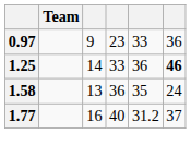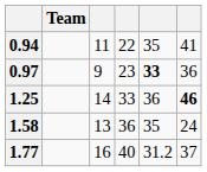+ row: 0.94 | 11 | 22 | 35 | 41
0.97 | column 5: normal -> bold
